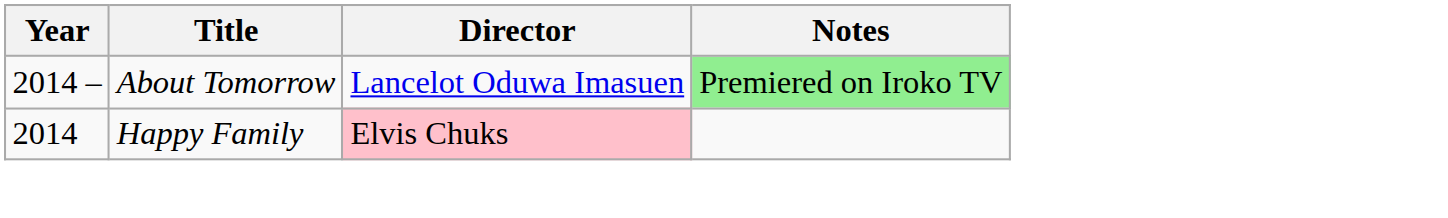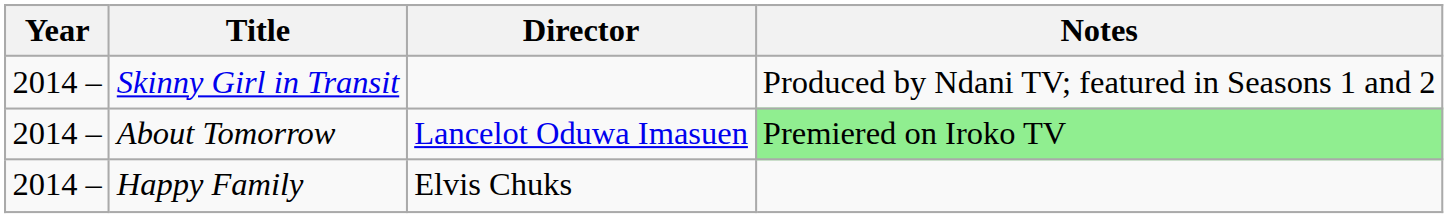+ row: 2014 – | Skinny Girl in Transit | Produced by Ndani TV; featured in Seasons 1 and 2
Happy Family | Year: 2014 -> 2014 –
Happy Family | Director: pink background -> no background
